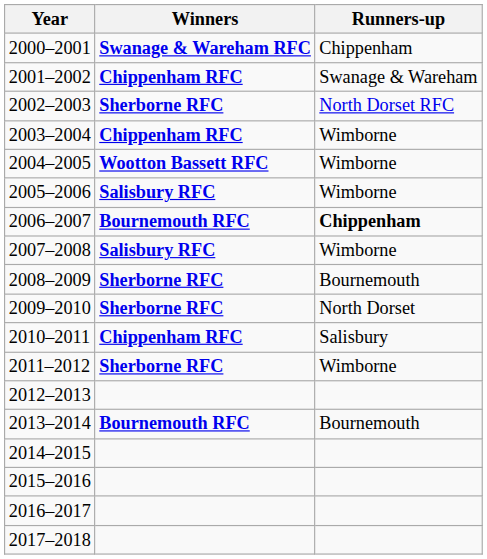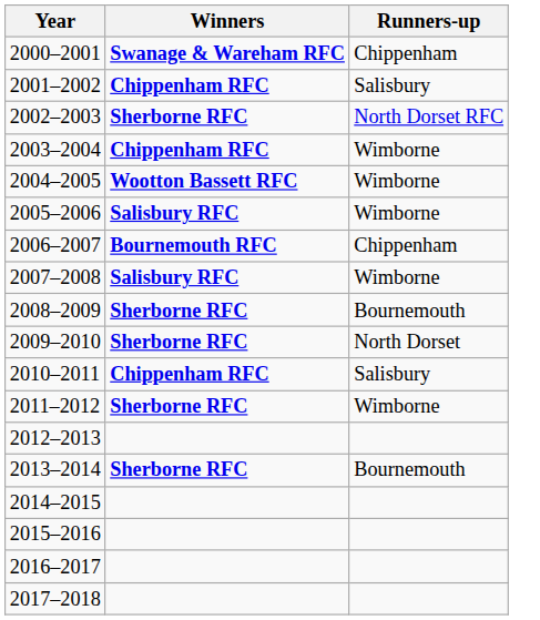2001–2002 | Runners-up: Swanage & Wareham -> Salisbury
2006–2007 | Runners-up: bold -> normal
2013–2014 | Winners: Bournemouth RFC -> Sherborne RFC
